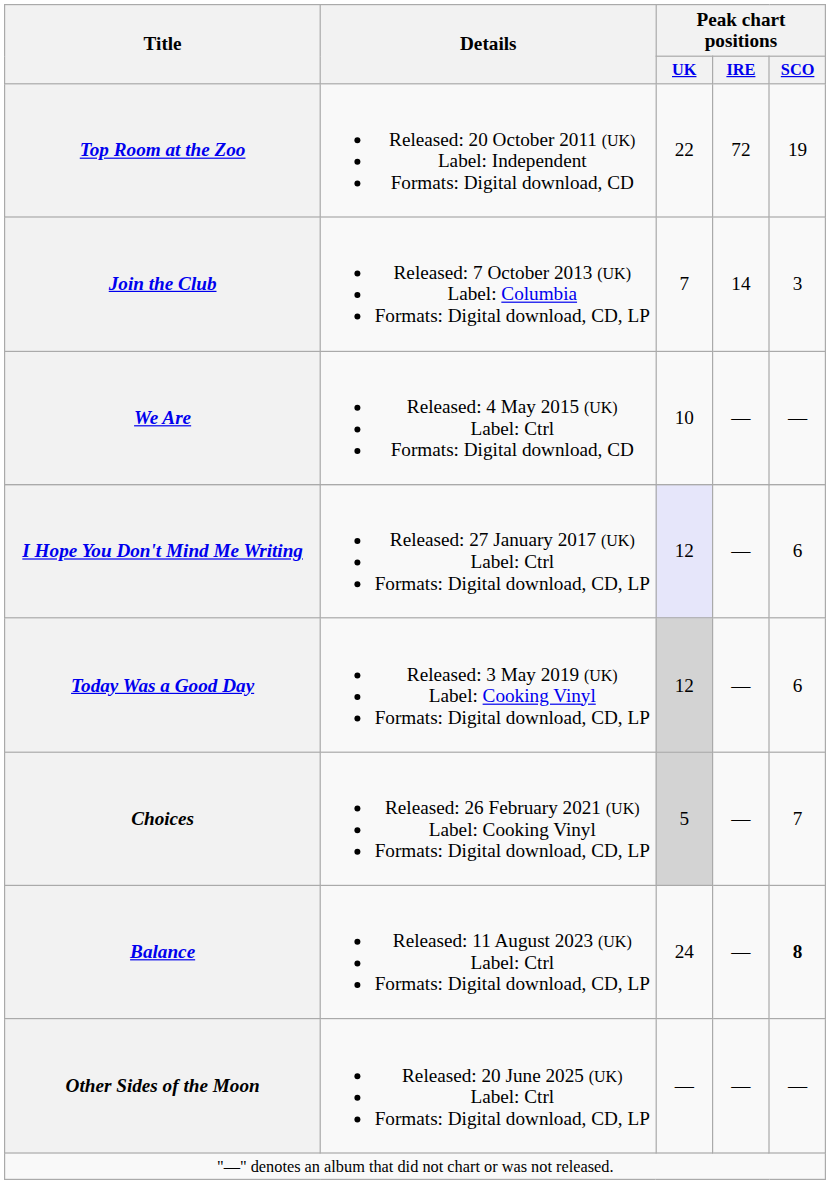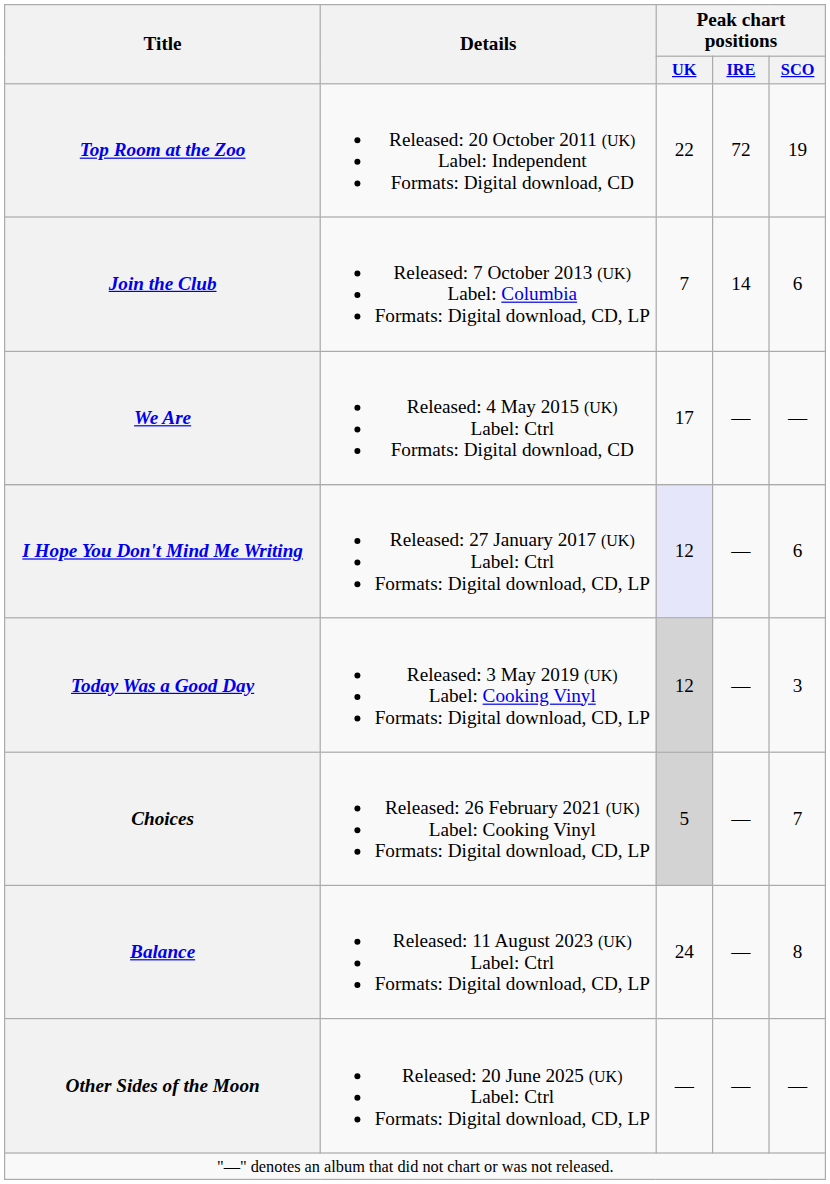Join the Club | Peak chart positions / SCO: 3 -> 6
We Are | Peak chart positions / UK: 10 -> 17
Today Was a Good Day | Peak chart positions / SCO: 6 -> 3
Balance | Peak chart positions / SCO: bold -> normal
